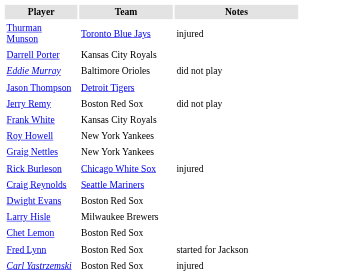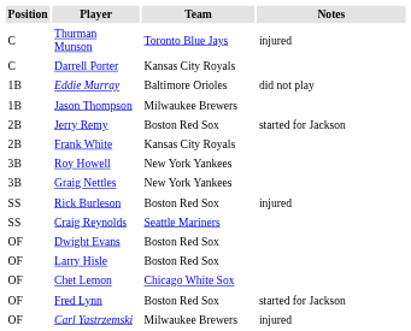+ column: Position | C | C | 1B | 1B | 2B | 2B | 3B | 3B | SS | SS | OF | OF | OF | OF | OF
Jason Thompson | Team: Detroit Tigers -> Milwaukee Brewers
Jerry Remy | Notes: did not play -> started for Jackson
Rick Burleson | Team: Chicago White Sox -> Boston Red Sox
Larry Hisle | Team: Milwaukee Brewers -> Boston Red Sox
Chet Lemon | Team: Boston Red Sox -> Chicago White Sox
Carl Yastrzemski | Team: Boston Red Sox -> Milwaukee Brewers
